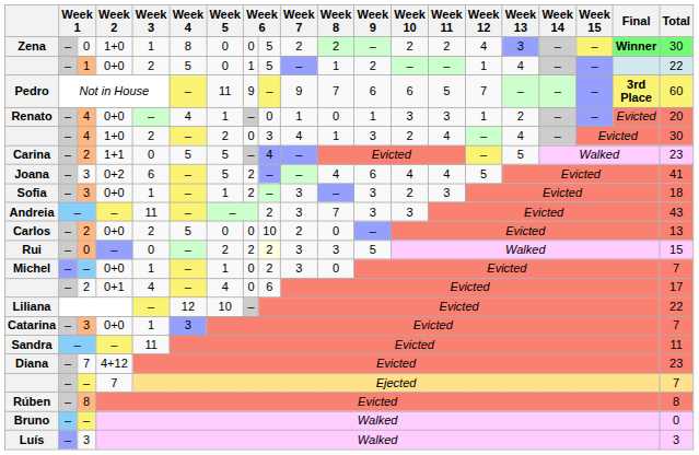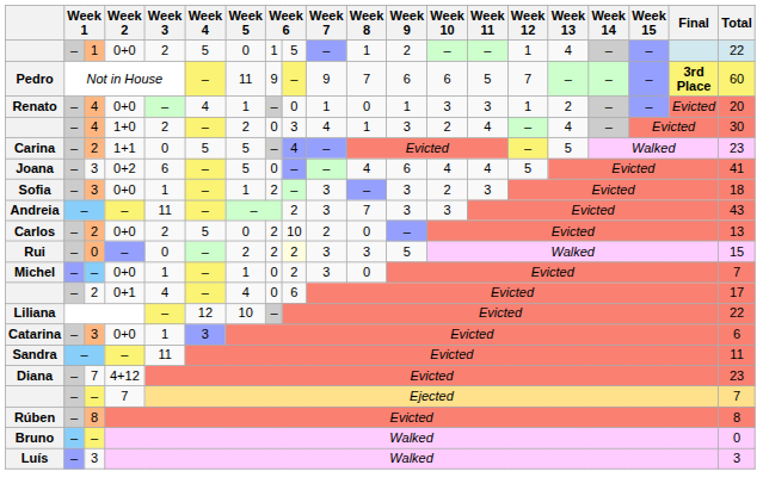- row: Zena | – | 0 | 1+0 | 1 | 8 | 0 | 0 | 5 | 2 | 2 | – | 2 | 2 | 4 | 3 | – | – | Winner | 30
Joana | column 8: 2 -> 0
Carlos | column 8: 0 -> 2
Catarina | Total: 7 -> 6
